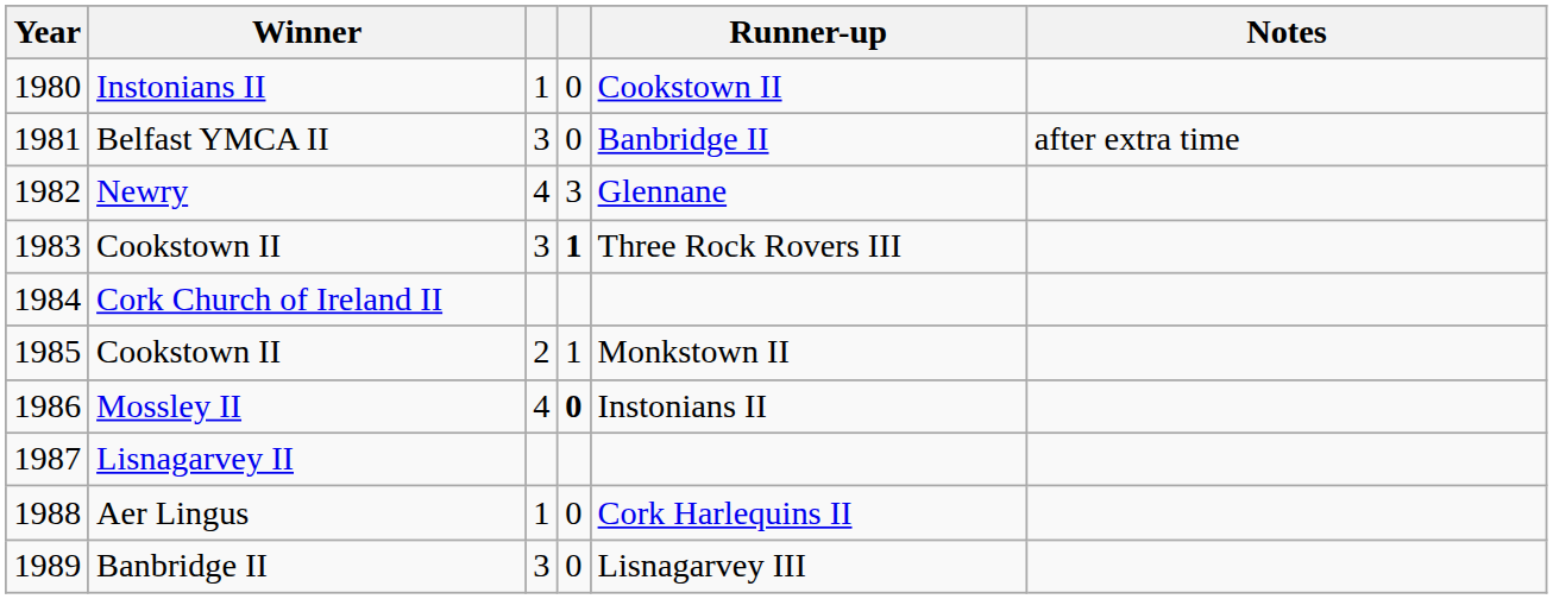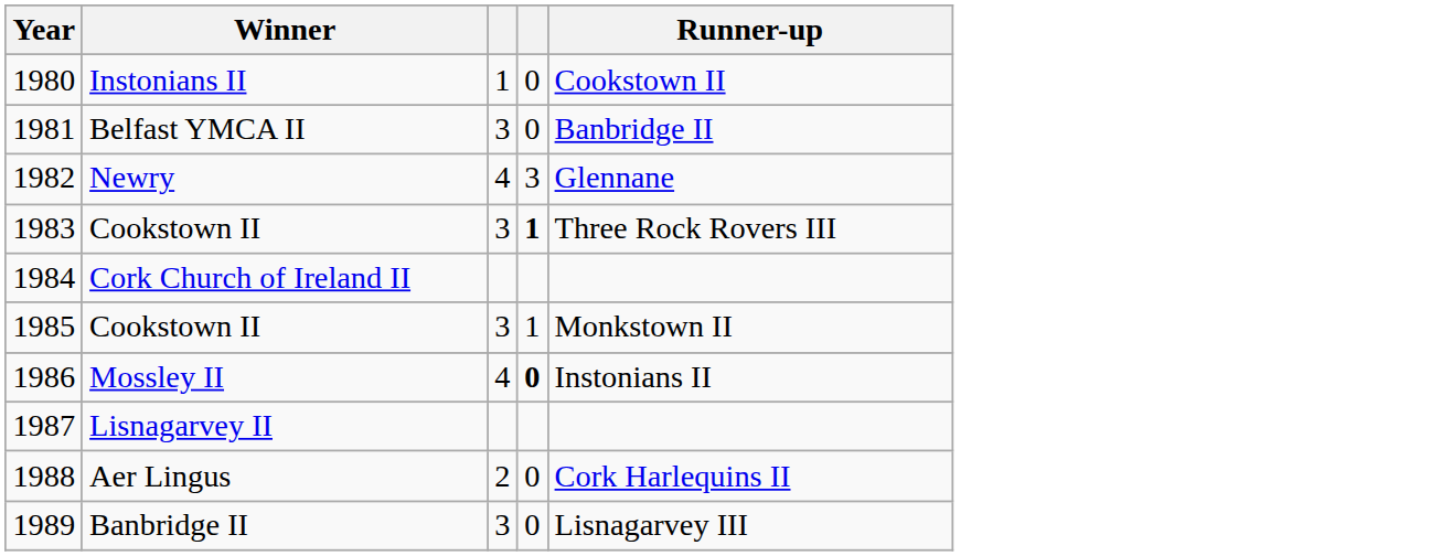- column: Notes | after extra time
1985 / Cookstown II | column 3: 2 -> 3
Aer Lingus | column 3: 1 -> 2
